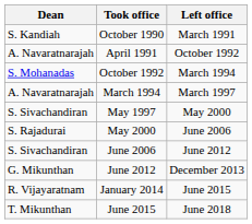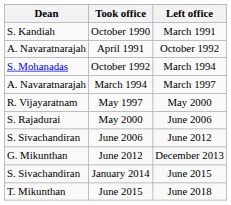May 1997 | Dean: S. Sivachandiran -> R. Vijayaratnam
January 2014 | Dean: R. Vijayaratnam -> S. Sivachandiran
